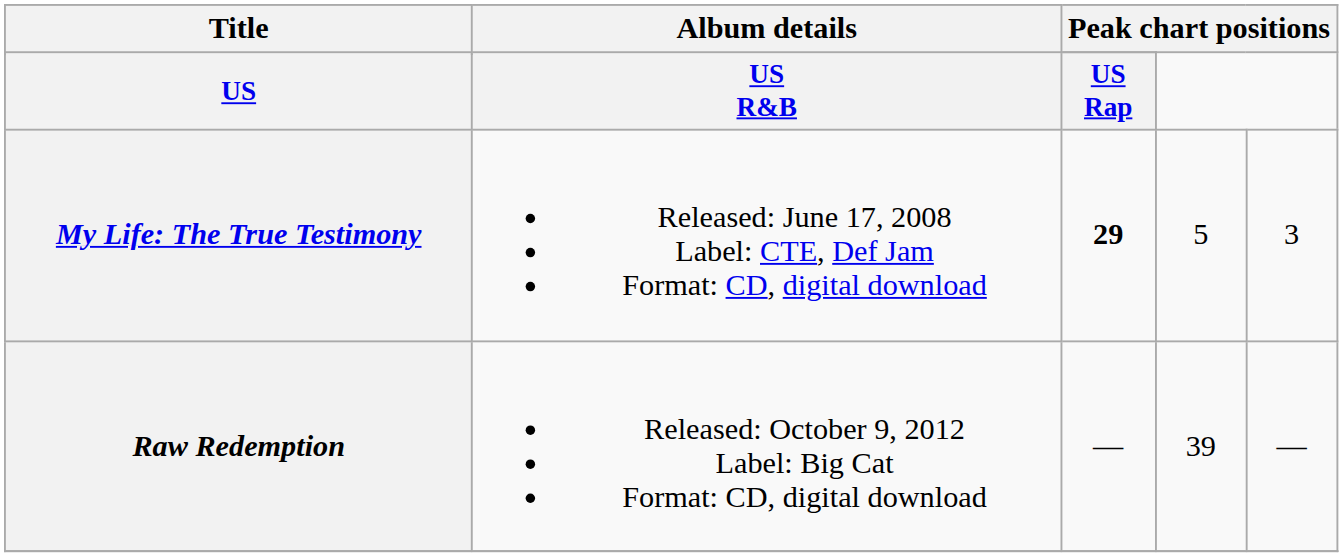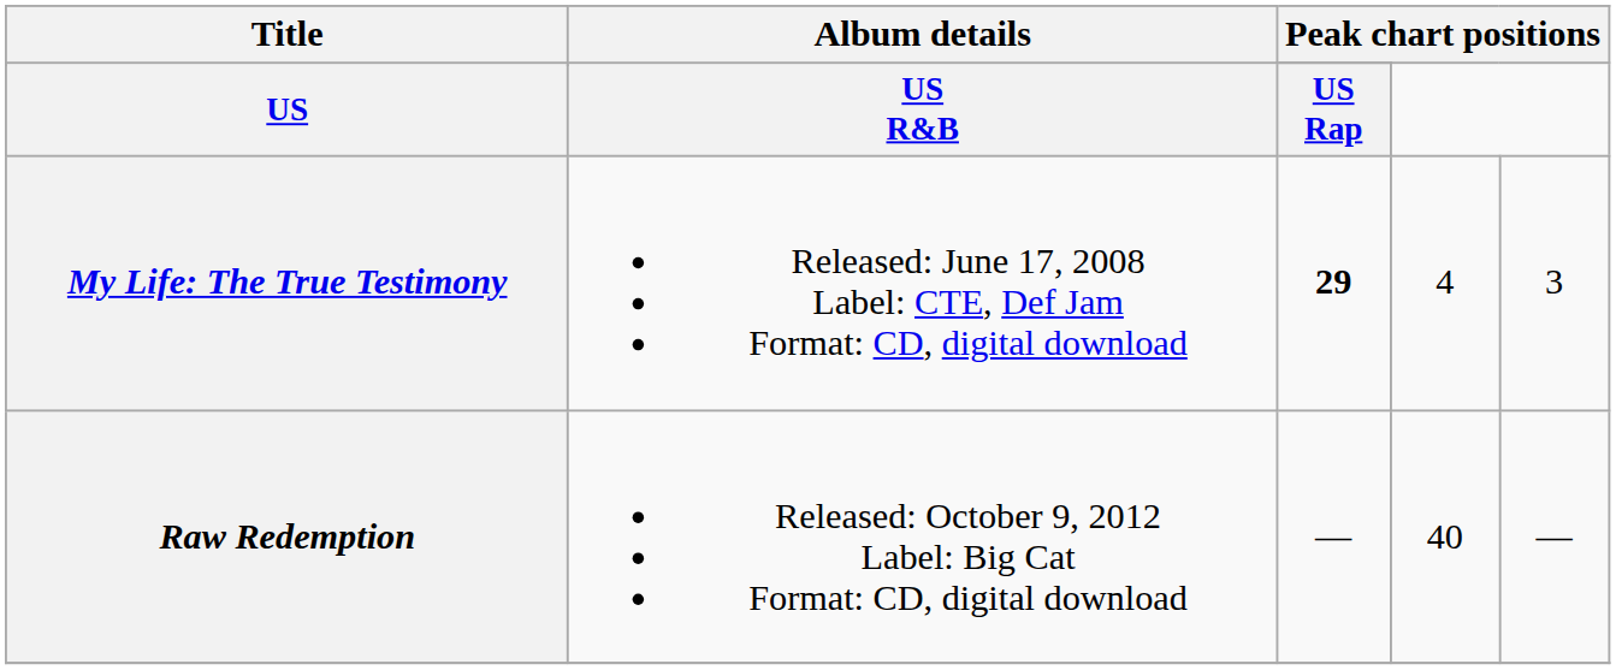My Life: The True Testimony | column 4: 5 -> 4
Raw Redemption | column 4: 39 -> 40
